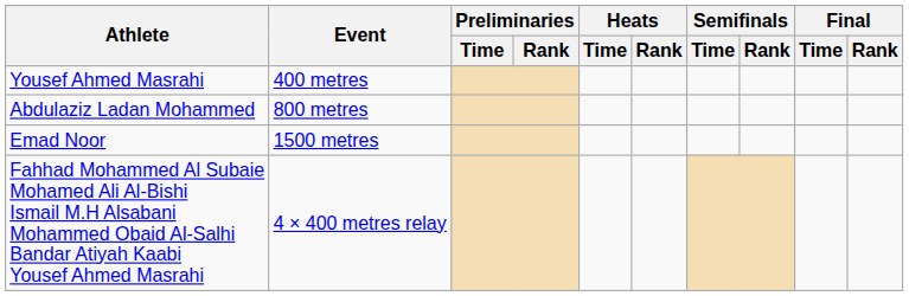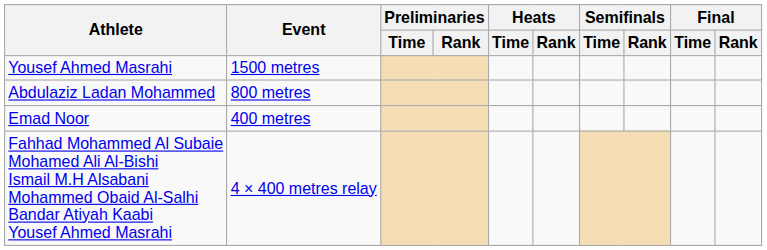Yousef Ahmed Masrahi | Event: 400 metres -> 1500 metres
Emad Noor | Event: 1500 metres -> 400 metres
